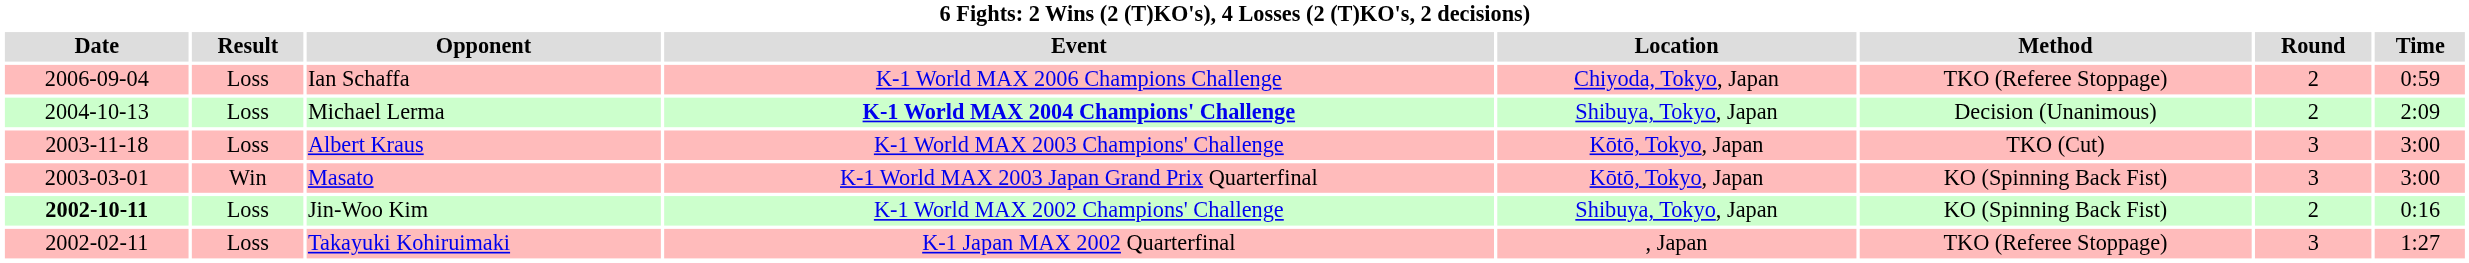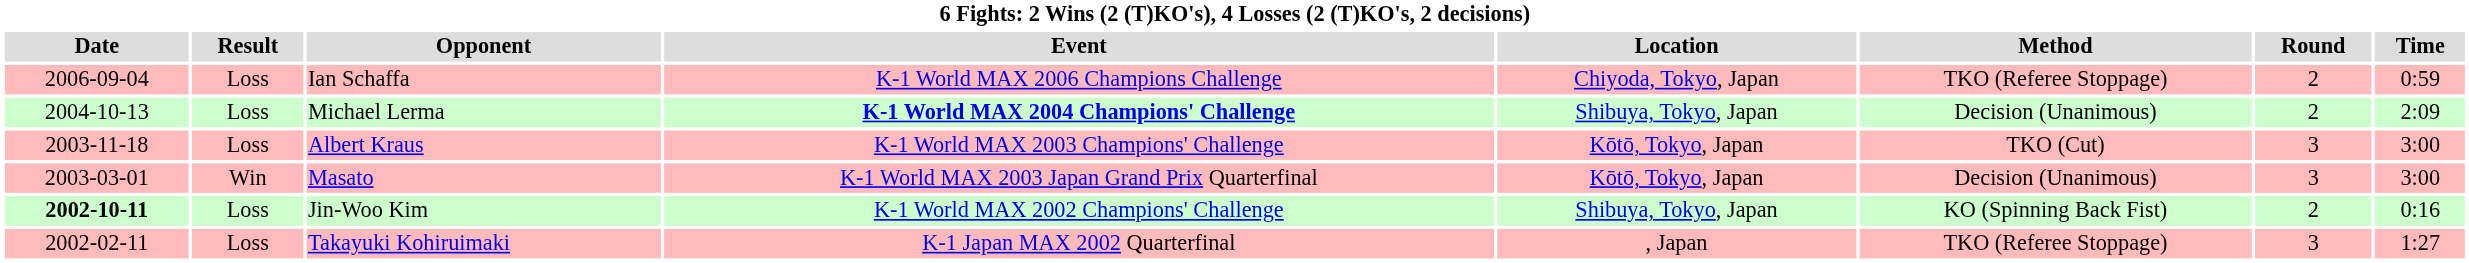Masato | Method: KO (Spinning Back Fist) -> Decision (Unanimous)
